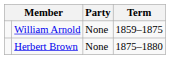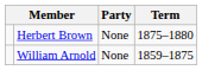rows swapped: William Arnold <-> Herbert Brown
